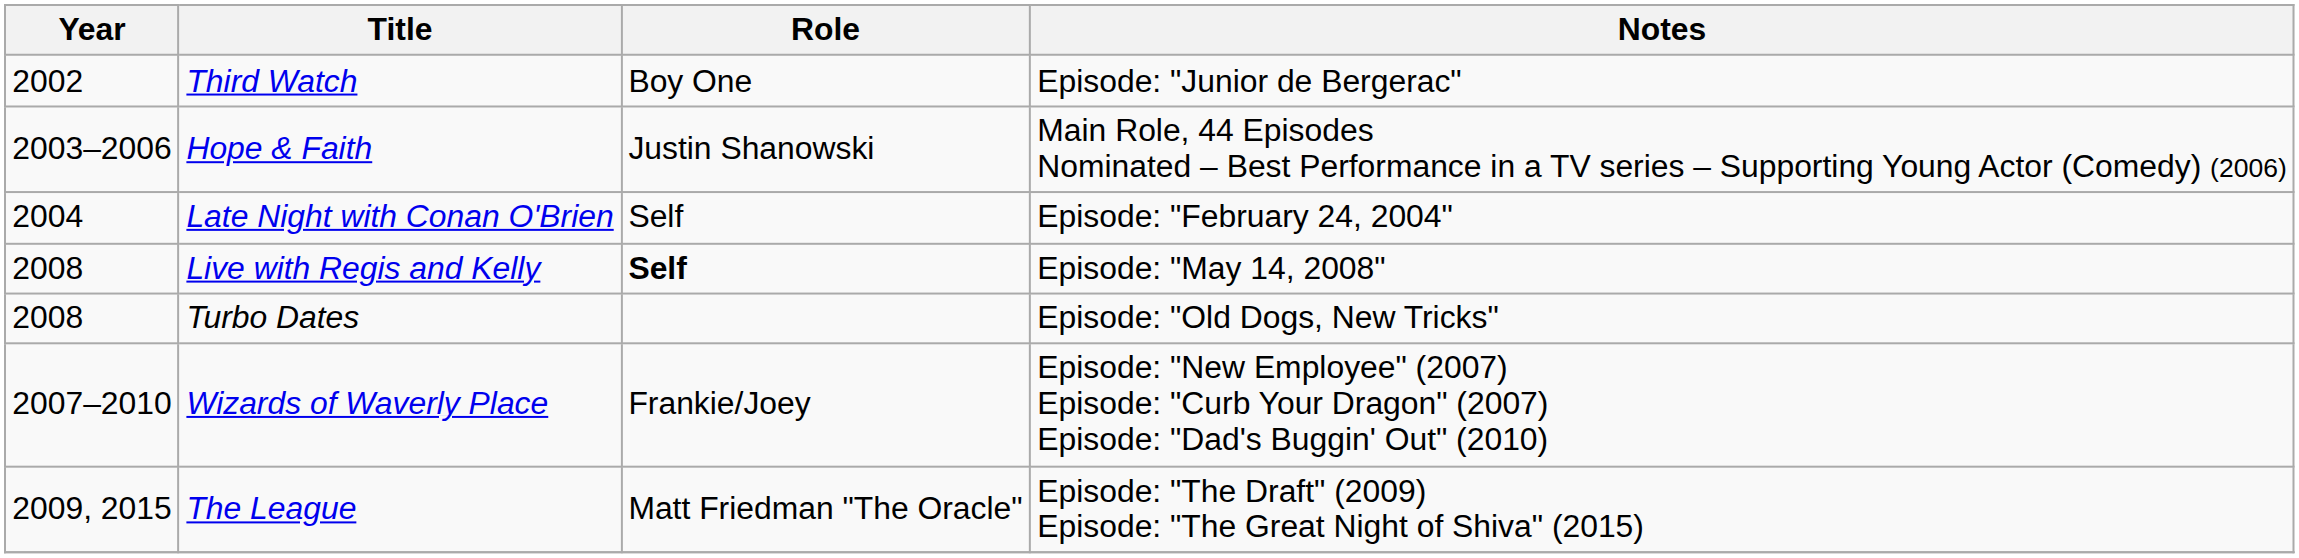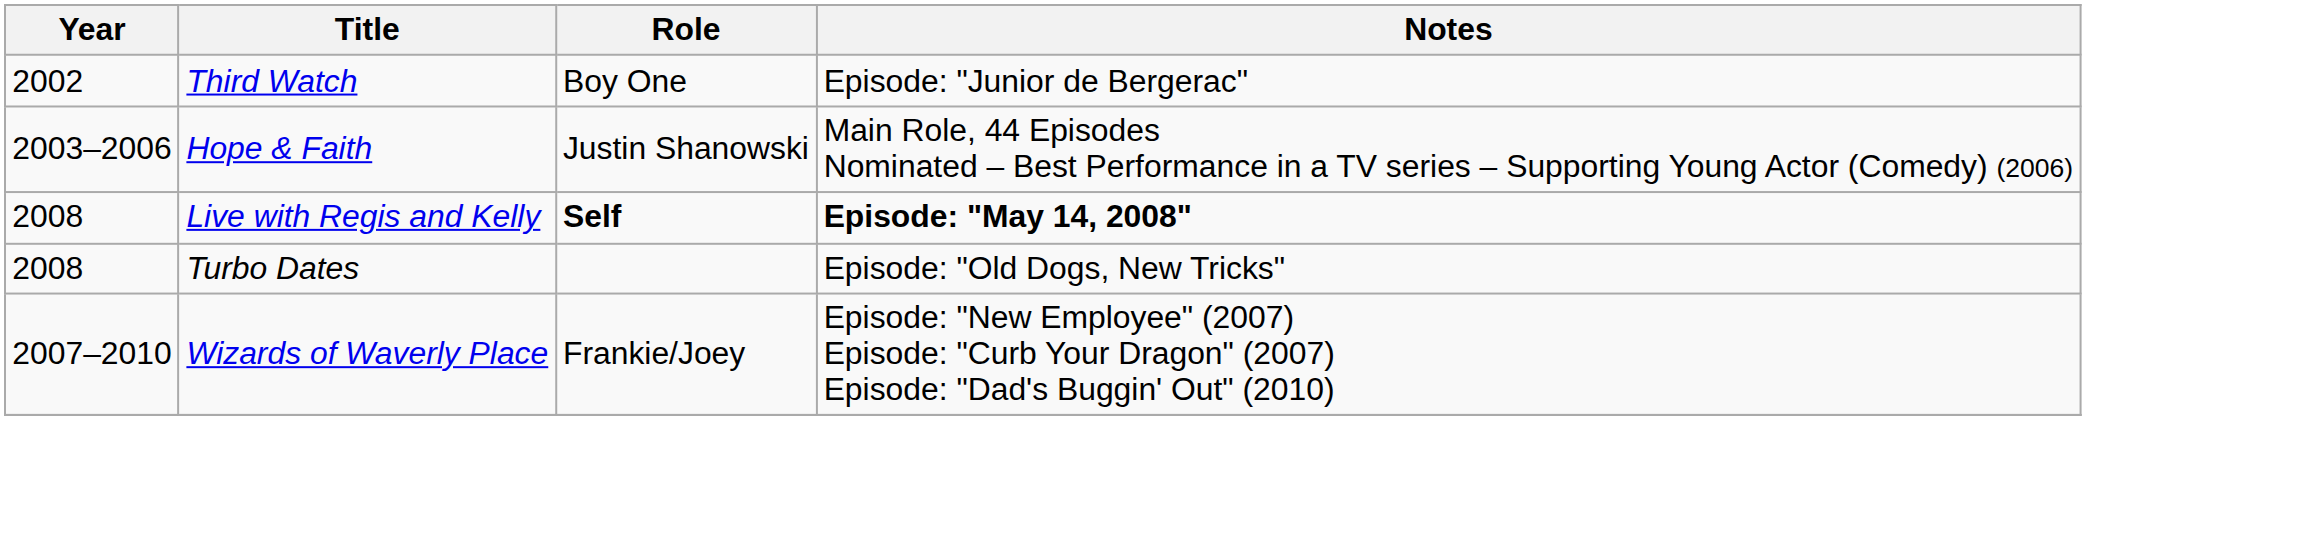- row: 2004 | Late Night with Conan O'Brien | Self | Episode: "February 24, 2004"
Live with Regis and Kelly | Notes: normal -> bold
- row: 2009, 2015 | The League | Matt Friedman "The Oracle" | Episode: "The Draft" (2009) Episode: "The Great Night of Shiva" (2015)
